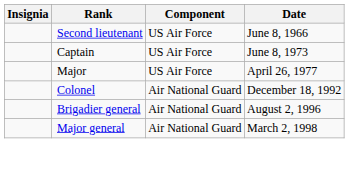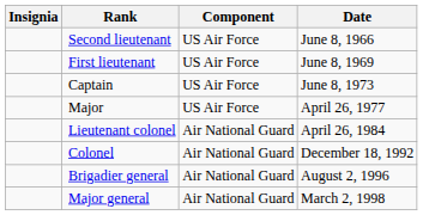+ row: First lieutenant | US Air Force | June 8, 1969
+ row: Lieutenant colonel | Air National Guard | April 26, 1984
